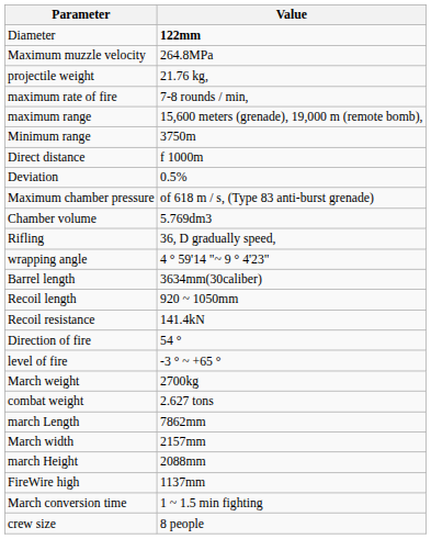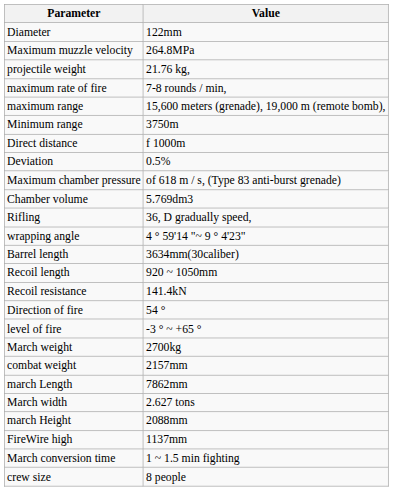Diameter | Value: bold -> normal
combat weight | Value: 2.627 tons -> 2157mm
March width | Value: 2157mm -> 2.627 tons
